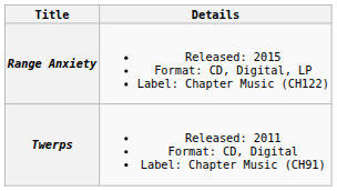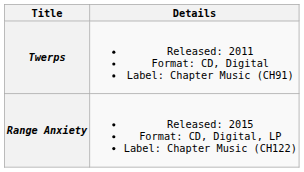rows swapped: Twerps <-> Range Anxiety
